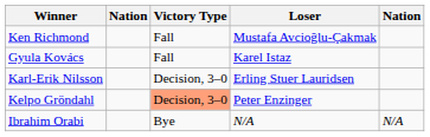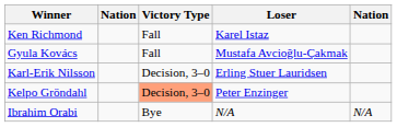Ken Richmond | Loser: Mustafa Avcioğlu-Çakmak -> Karel Istaz
Gyula Kovács | Loser: Karel Istaz -> Mustafa Avcioğlu-Çakmak
